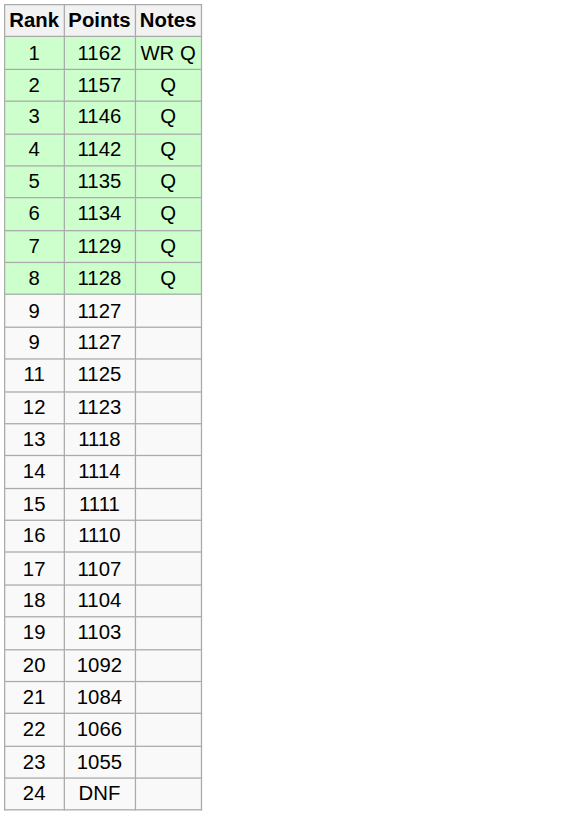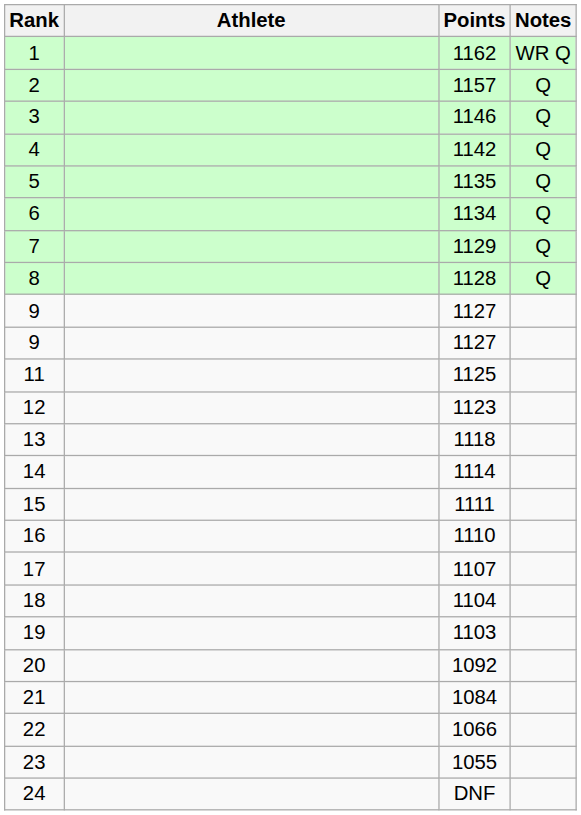+ column: Athlete
